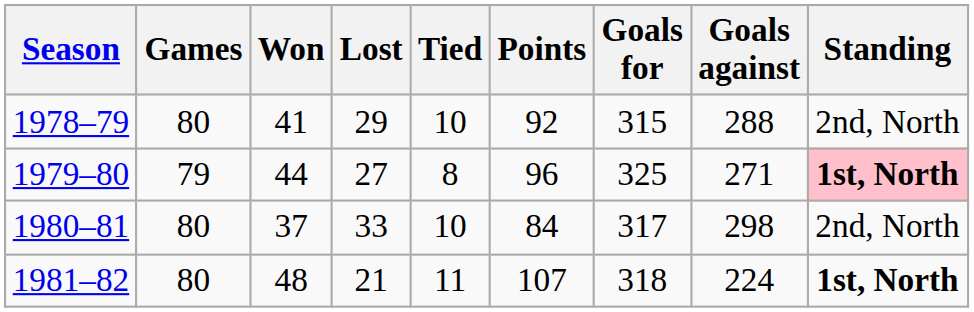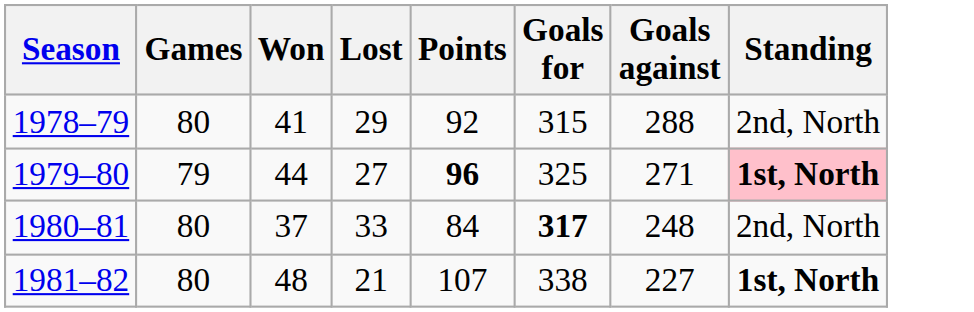- column: Tied | 10 | 8 | 10 | 11
1979–80 | Points: normal -> bold
1980–81 | Goals for: normal -> bold
1980–81 | Goals against: 298 -> 248
1981–82 | Goals for: 318 -> 338
1981–82 | Goals against: 224 -> 227
